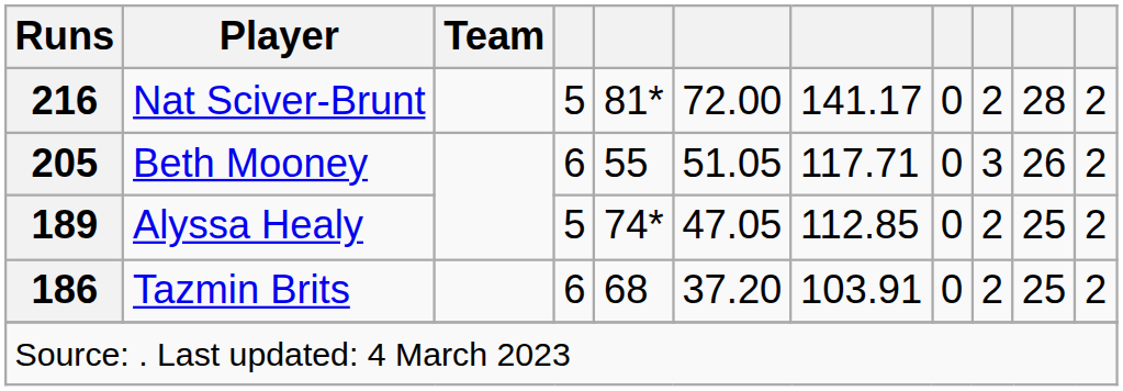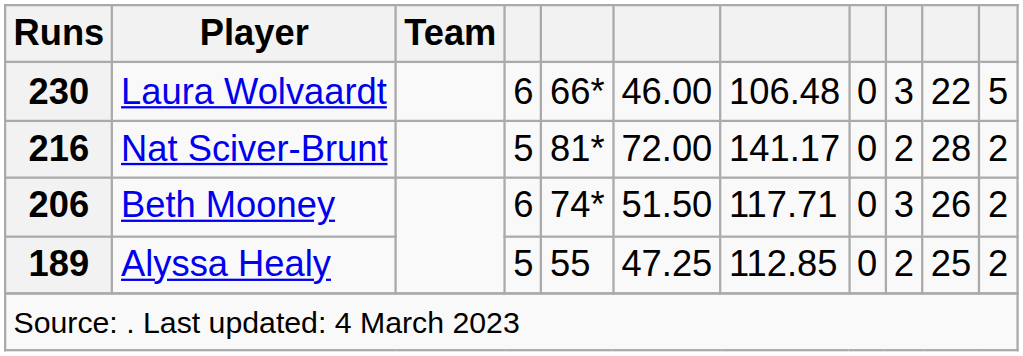+ row: 230 | Laura Wolvaardt | 6 | 66* | 46.00 | 106.48 | 0 | 3 | 22 | 5
Beth Mooney | Runs: 205 -> 206
Beth Mooney | column 5: 55 -> 74*
Beth Mooney | column 6: 51.05 -> 51.50
Alyssa Healy | column 5: 74* -> 55
Alyssa Healy | column 6: 47.05 -> 47.25
- row: 186 | Tazmin Brits | 6 | 68 | 37.20 | 103.91 | 0 | 2 | 25 | 2
